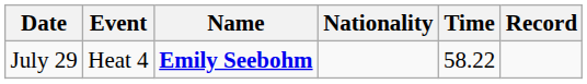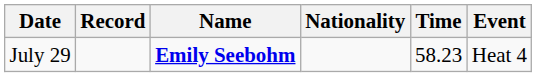columns swapped: Event <-> Record
July 29 | Time: 58.22 -> 58.23
